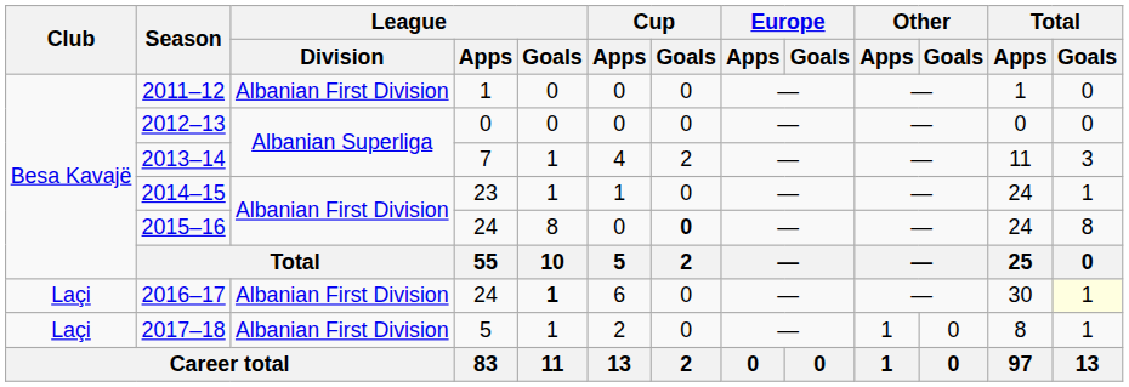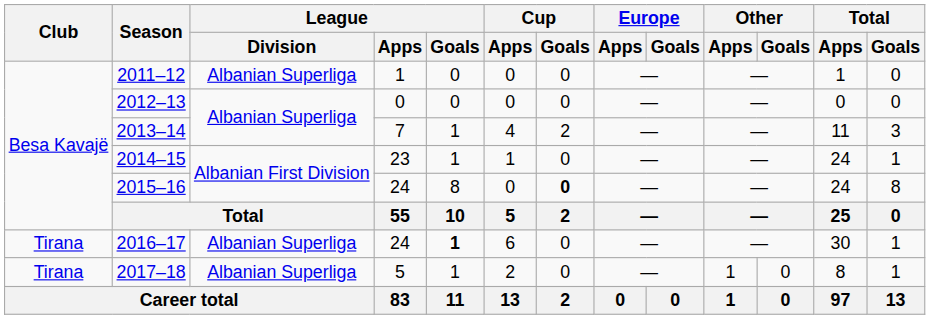2011–12 | League / Division: Albanian First Division -> Albanian Superliga
2016–17 | Club: Laçi -> Tirana
2016–17 | League / Division: Albanian First Division -> Albanian Superliga
2016–17 | Total / Goals: lightyellow background -> no background
2017–18 | Club: Laçi -> Tirana
2017–18 | League / Division: Albanian First Division -> Albanian Superliga
